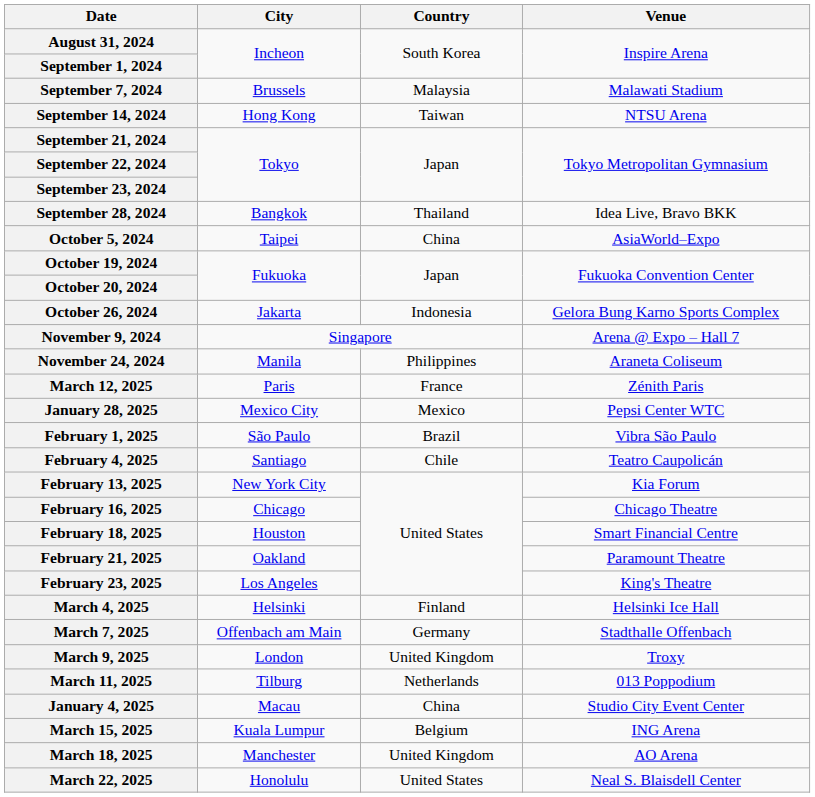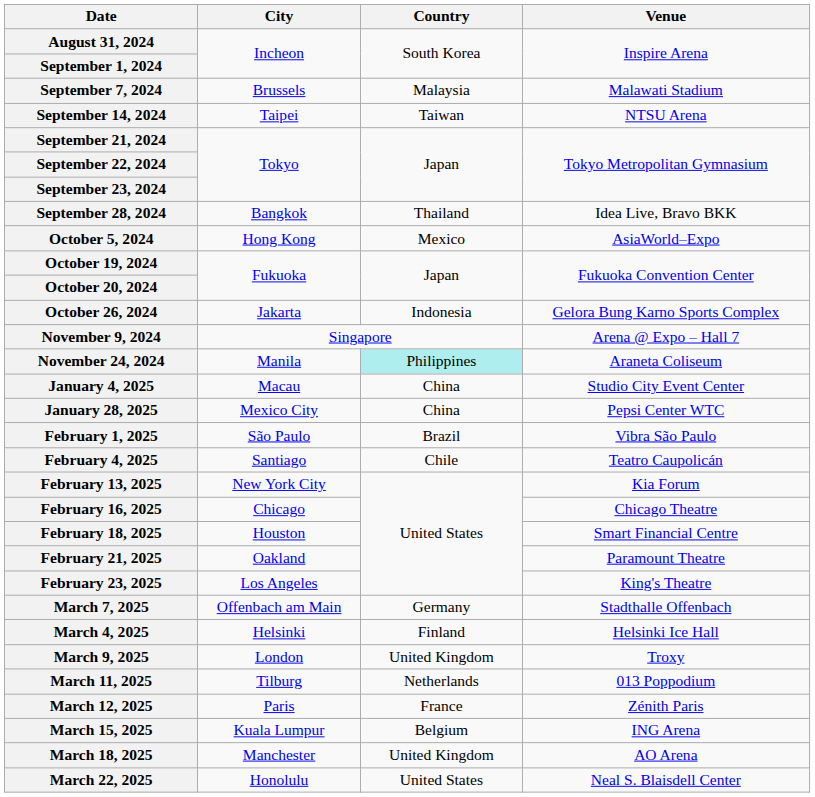September 14, 2024 | City: Hong Kong -> Taipei
October 5, 2024 | City: Taipei -> Hong Kong
October 5, 2024 | Country: China -> Mexico
November 24, 2024 | Country: no background -> paleturquoise background
rows swapped: January 4, 2025 <-> March 12, 2025
January 28, 2025 | Country: Mexico -> China
rows swapped: March 4, 2025 <-> March 7, 2025
